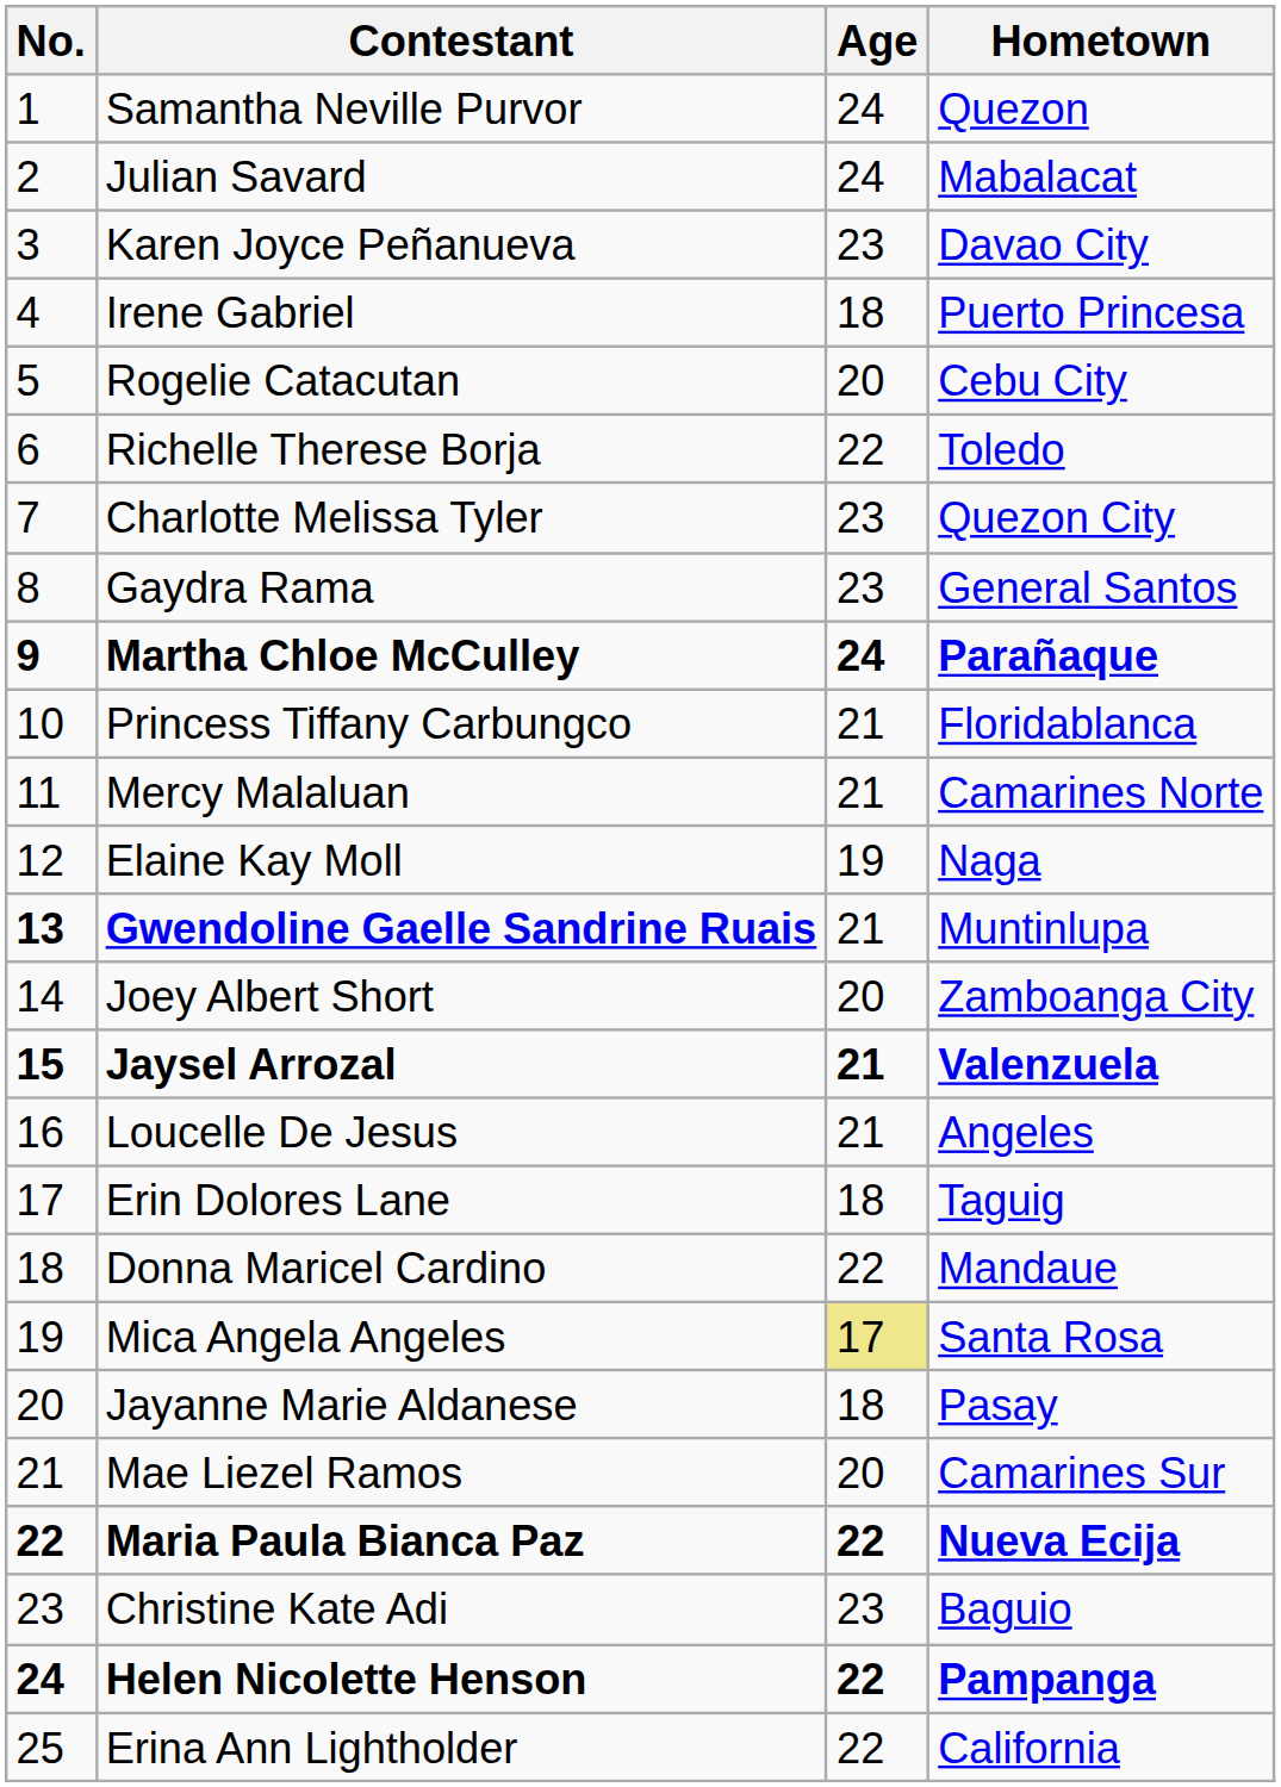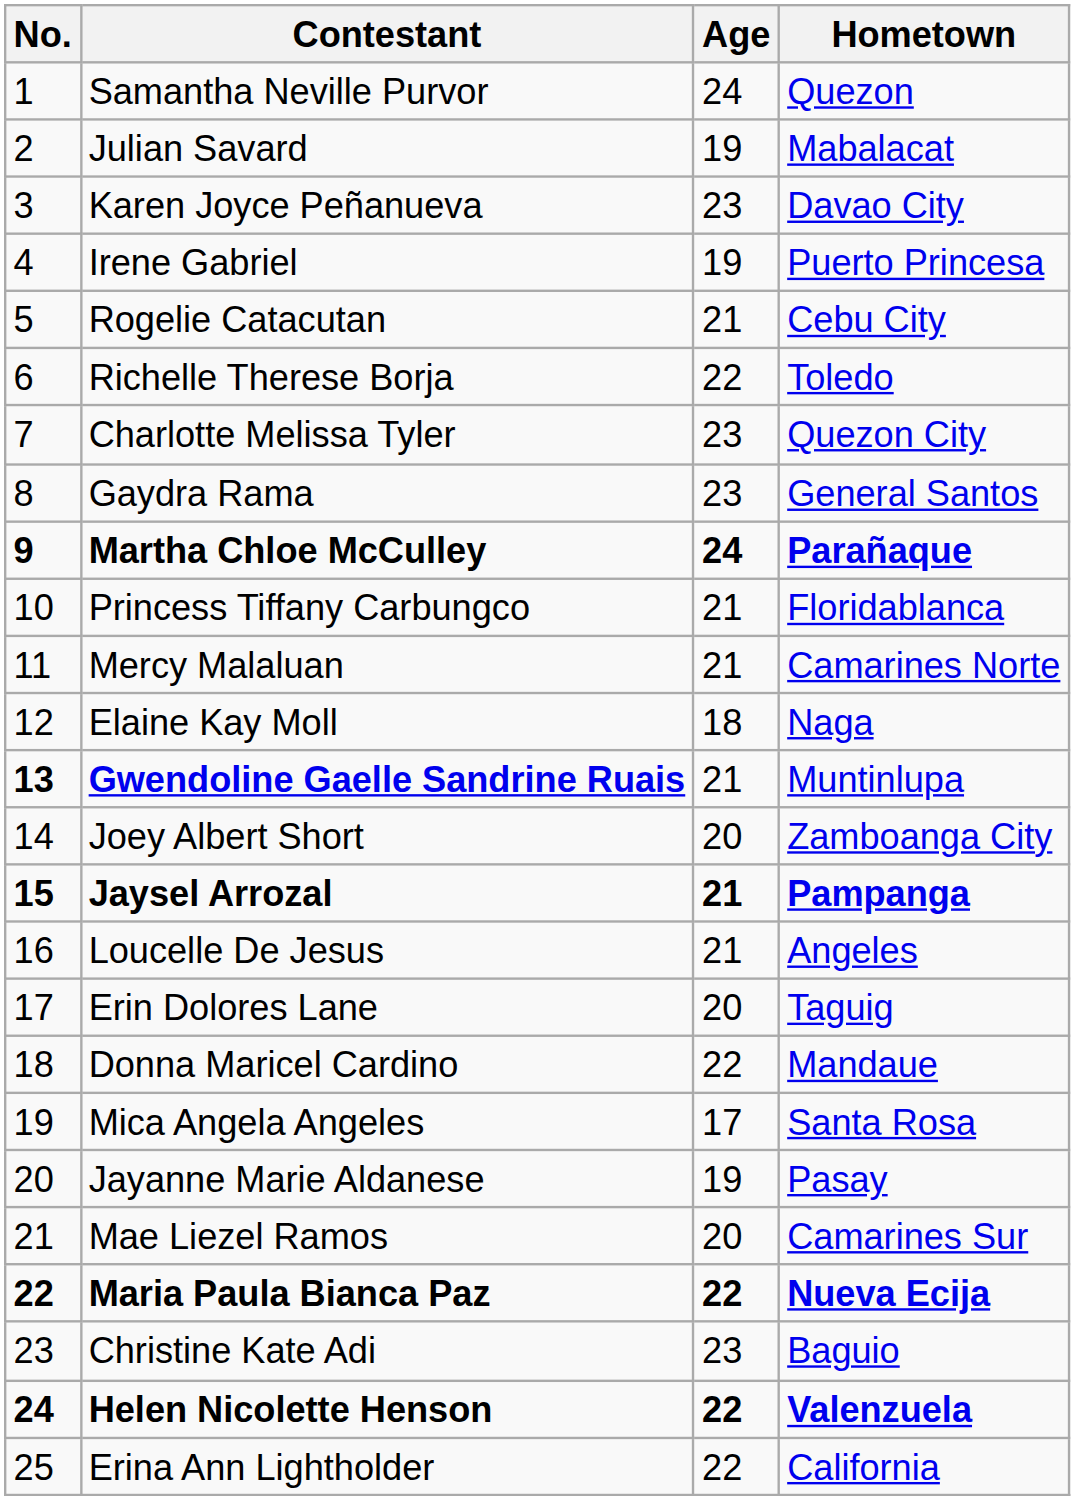Julian Savard | Age: 24 -> 19
Irene Gabriel | Age: 18 -> 19
Rogelie Catacutan | Age: 20 -> 21
Elaine Kay Moll | Age: 19 -> 18
Jaysel Arrozal | Hometown: Valenzuela -> Pampanga
Erin Dolores Lane | Age: 18 -> 20
Mica Angela Angeles | Age: khaki background -> no background
Jayanne Marie Aldanese | Age: 18 -> 19
Helen Nicolette Henson | Hometown: Pampanga -> Valenzuela
